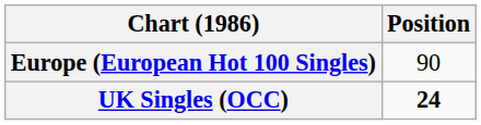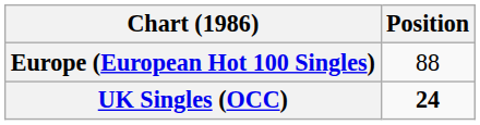Europe (European Hot 100 Singles) | Position: 90 -> 88
